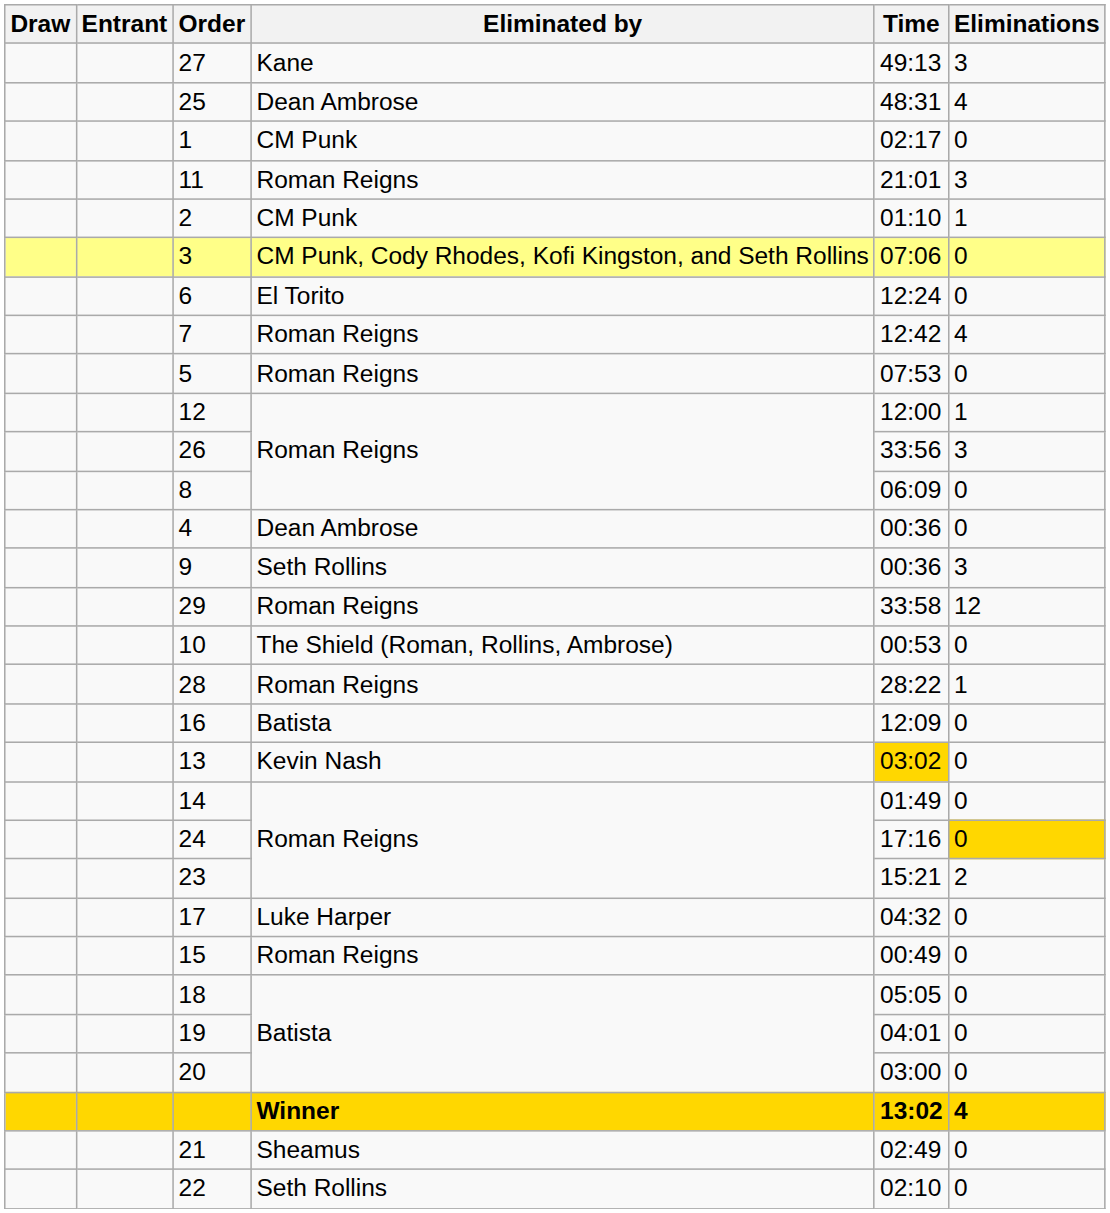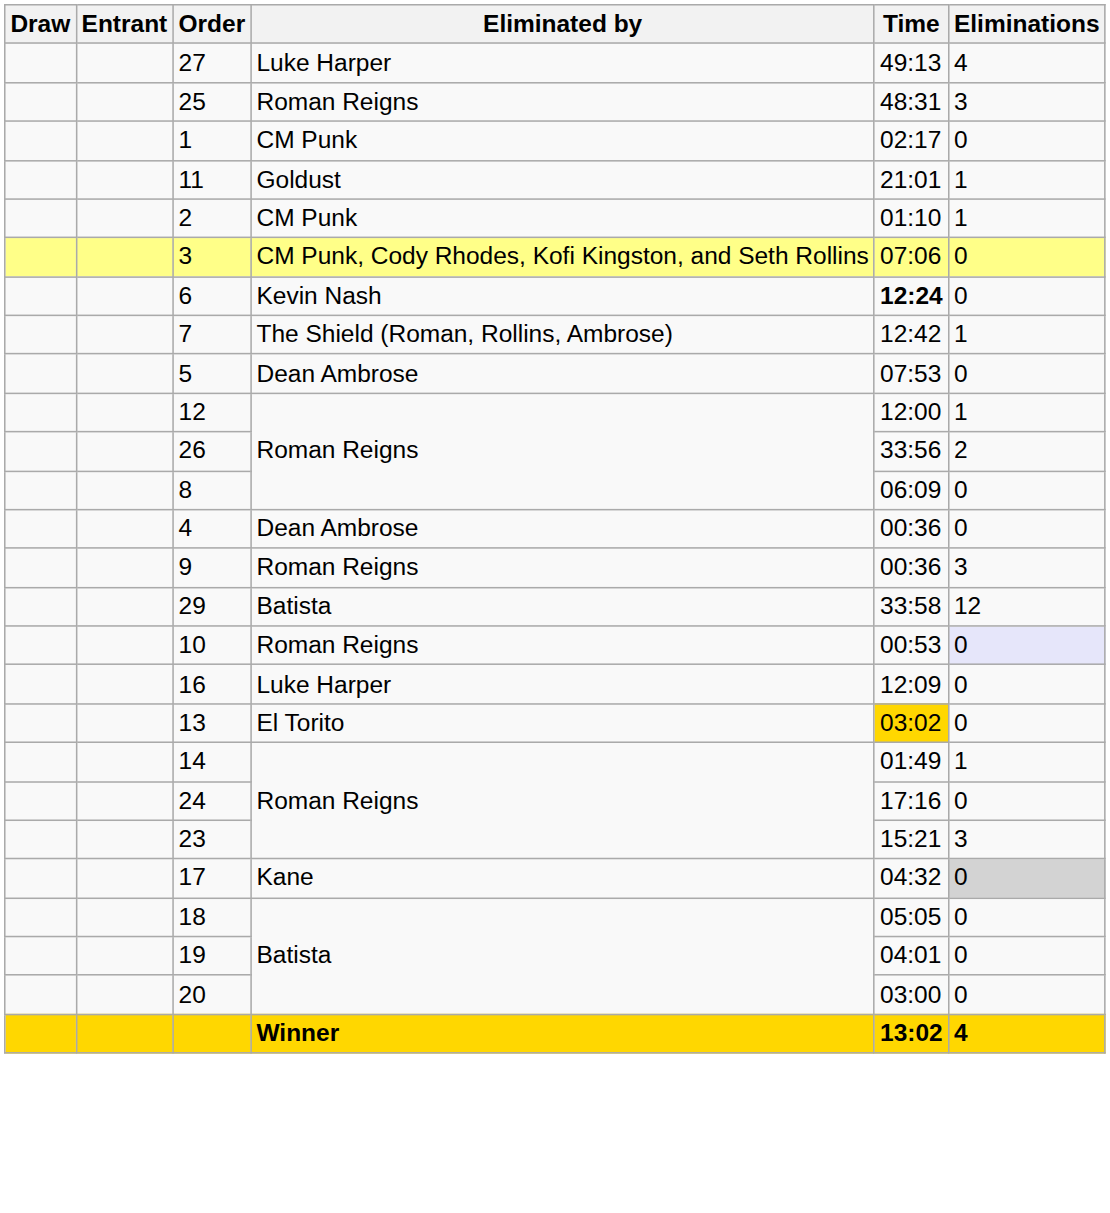27 | Eliminated by: Kane -> Luke Harper
27 | Eliminations: 3 -> 4
25 | Eliminated by: Dean Ambrose -> Roman Reigns
25 | Eliminations: 4 -> 3
11 | Eliminated by: Roman Reigns -> Goldust
11 | Eliminations: 3 -> 1
6 | Eliminated by: El Torito -> Kevin Nash
6 | Time: normal -> bold
7 | Eliminated by: Roman Reigns -> The Shield (Roman, Rollins, Ambrose)
7 | Eliminations: 4 -> 1
5 | Eliminated by: Roman Reigns -> Dean Ambrose
26 | Eliminations: 3 -> 2
9 | Eliminated by: Seth Rollins -> Roman Reigns
29 | Eliminated by: Roman Reigns -> Batista
10 | Eliminated by: The Shield (Roman, Rollins, Ambrose) -> Roman Reigns
10 | Eliminations: no background -> lavender background
- row: 28 | Roman Reigns | 28:22 | 1
16 | Eliminated by: Batista -> Luke Harper
13 | Eliminated by: Kevin Nash -> El Torito
14 | Eliminations: 0 -> 1
24 | Eliminations: gold background -> no background
23 | Eliminations: 2 -> 3
17 | Eliminated by: Luke Harper -> Kane
17 | Eliminations: no background -> lightgrey background
- row: 15 | Roman Reigns | 00:49 | 0
- row: 21 | Sheamus | 02:49 | 0
- row: 22 | Seth Rollins | 02:10 | 0
